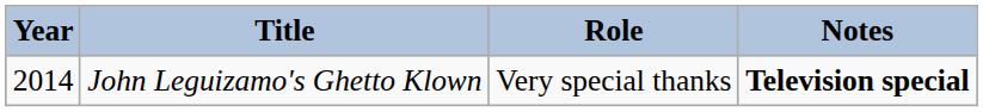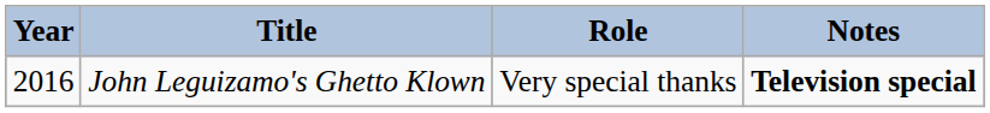John Leguizamo's Ghetto Klown | Year: 2014 -> 2016
